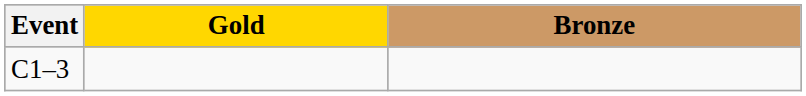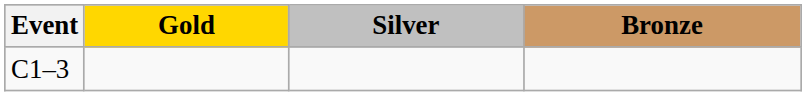+ column: Silver
